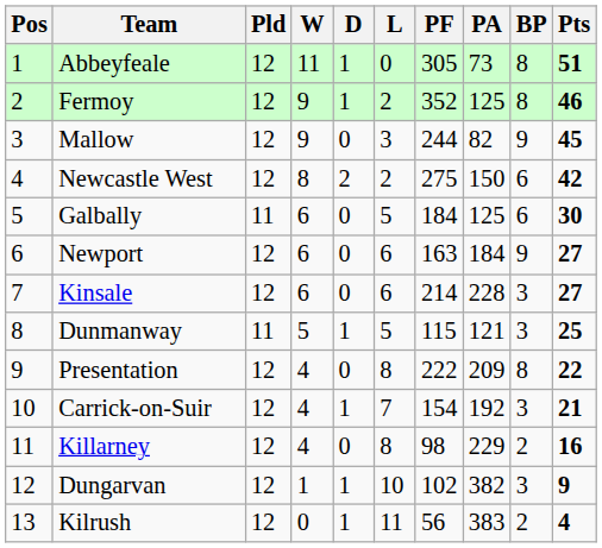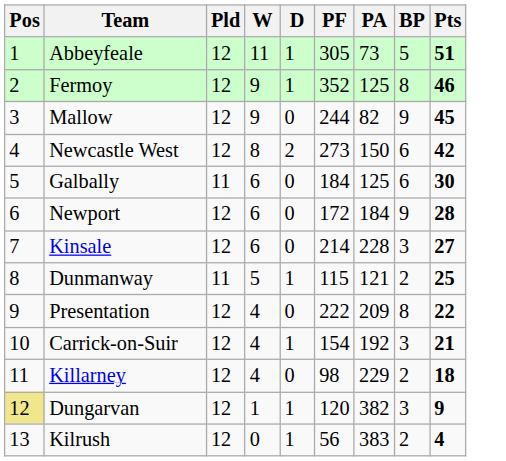- column: L | 0 | 2 | 3 | 2 | 5 | 6 | 6 | 5 | 8 | 7 | 8 | 10 | 11
Abbeyfeale | BP: 8 -> 5
Newcastle West | PF: 275 -> 273
Newport | PF: 163 -> 172
Newport | Pts: 27 -> 28
Dunmanway | BP: 3 -> 2
Killarney | Pts: 16 -> 18
Dungarvan | Pos: no background -> khaki background
Dungarvan | PF: 102 -> 120
